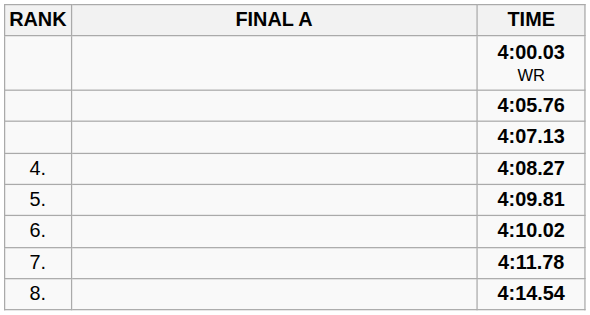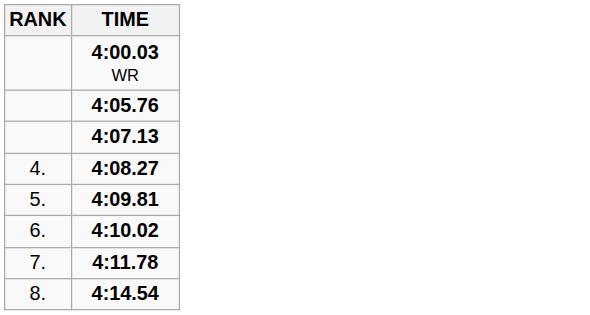- column: FINAL A
